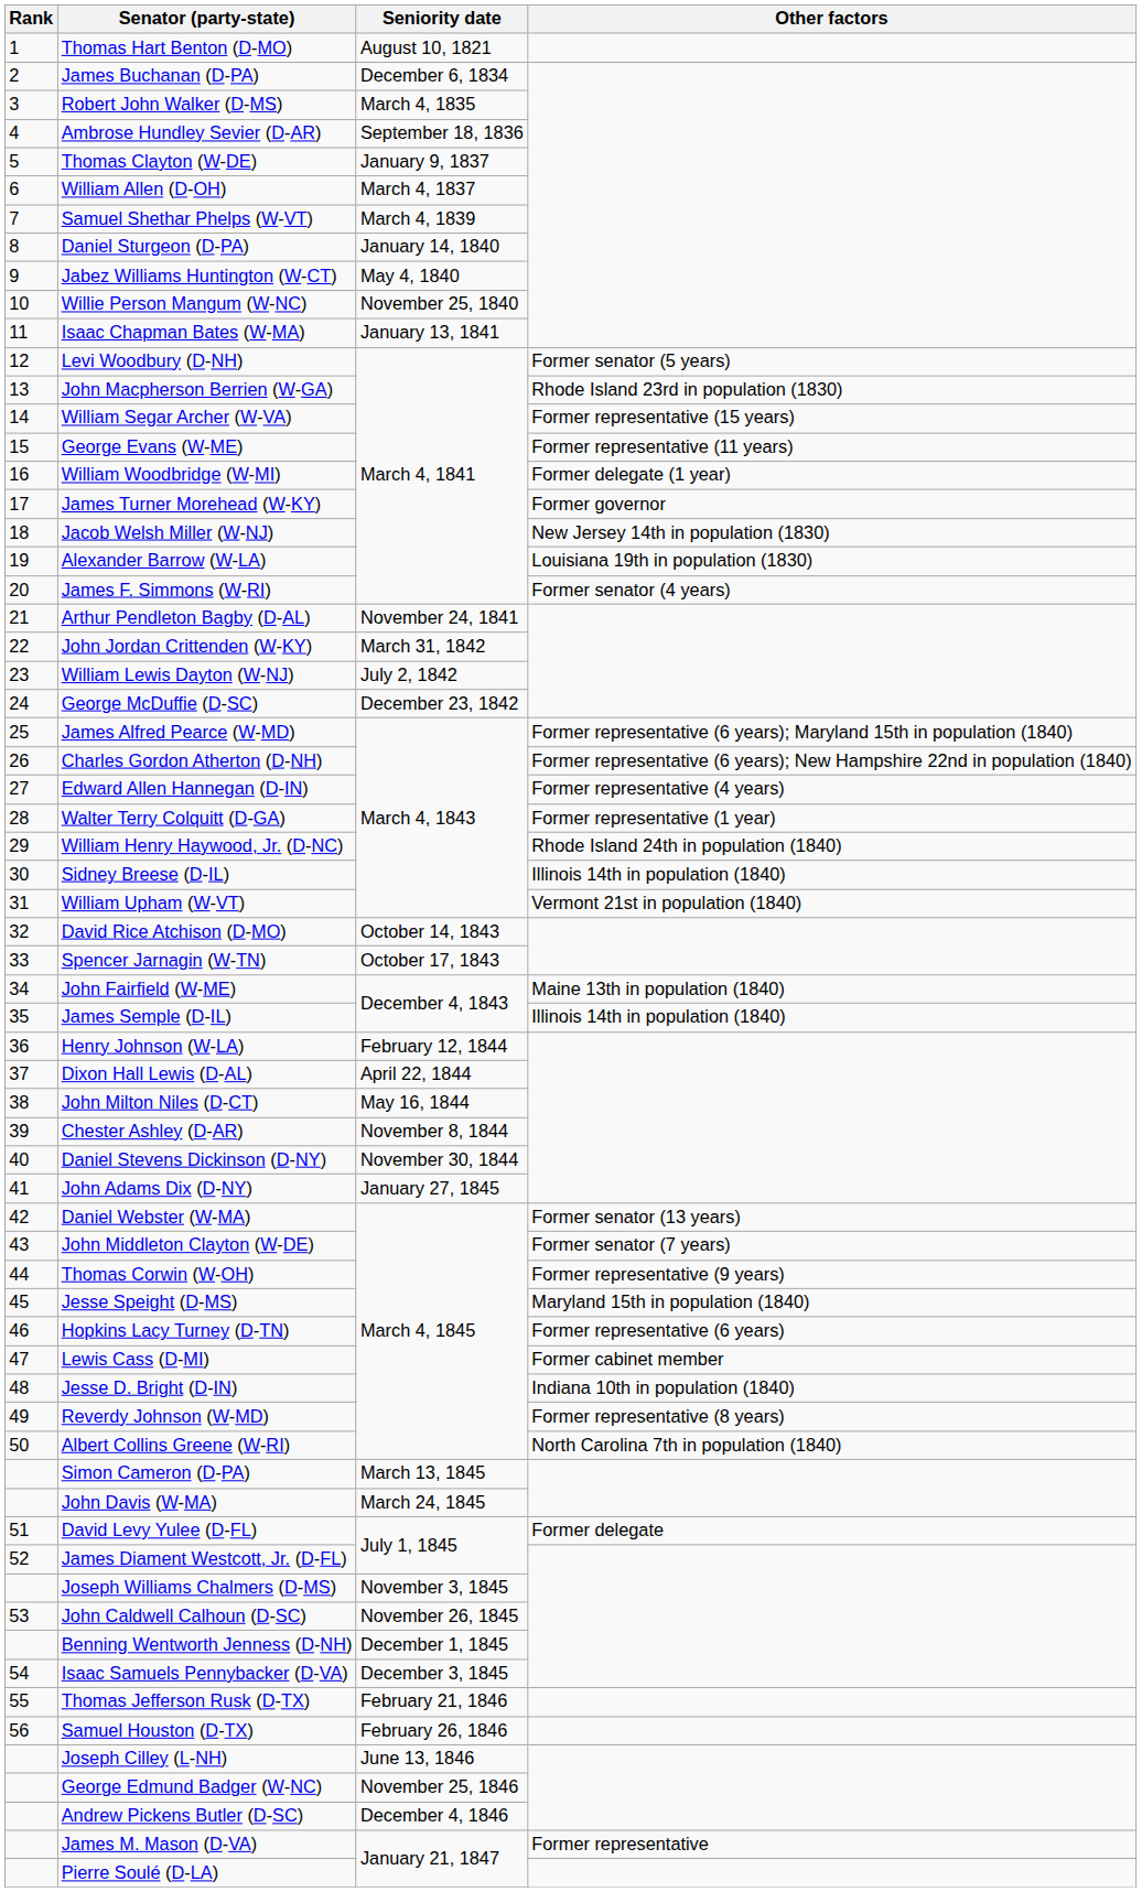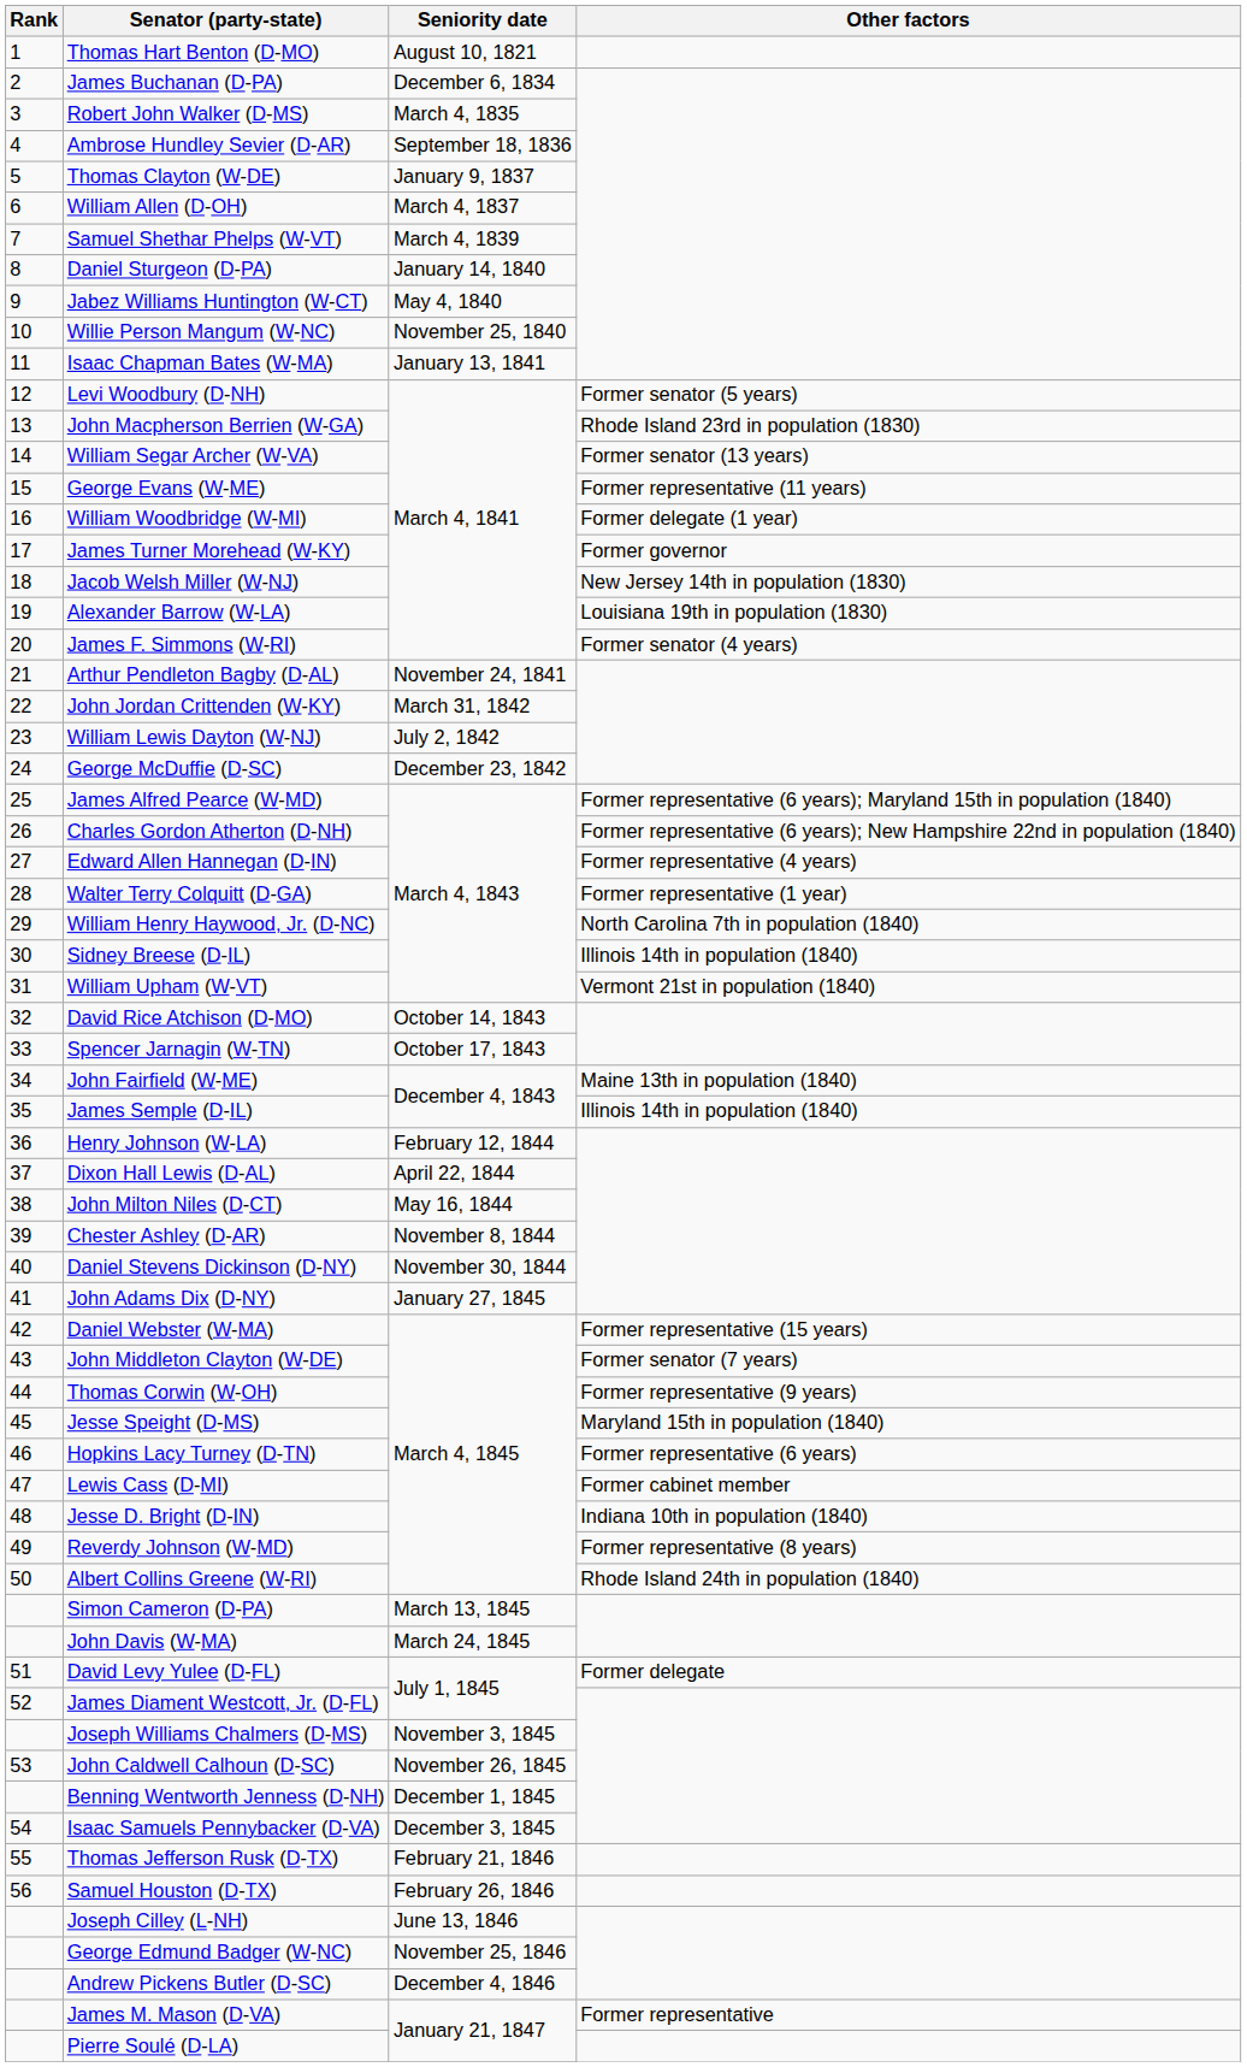William Segar Archer (W-VA) | Other factors: Former representative (15 years) -> Former senator (13 years)
William Henry Haywood, Jr. (D-NC) | Other factors: Rhode Island 24th in population (1840) -> North Carolina 7th in population (1840)
Daniel Webster (W-MA) | Other factors: Former senator (13 years) -> Former representative (15 years)
Albert Collins Greene (W-RI) | Other factors: North Carolina 7th in population (1840) -> Rhode Island 24th in population (1840)
